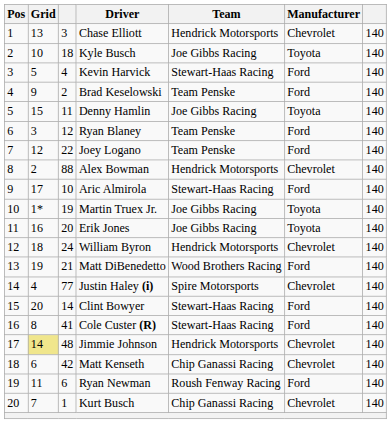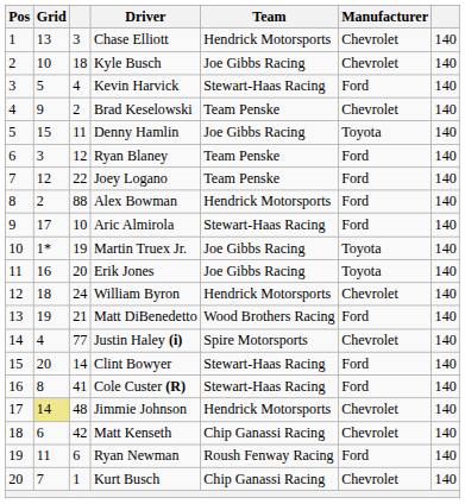Kyle Busch | Manufacturer: Toyota -> Chevrolet
Brad Keselowski | Manufacturer: Ford -> Chevrolet
Alex Bowman | Manufacturer: Chevrolet -> Ford
